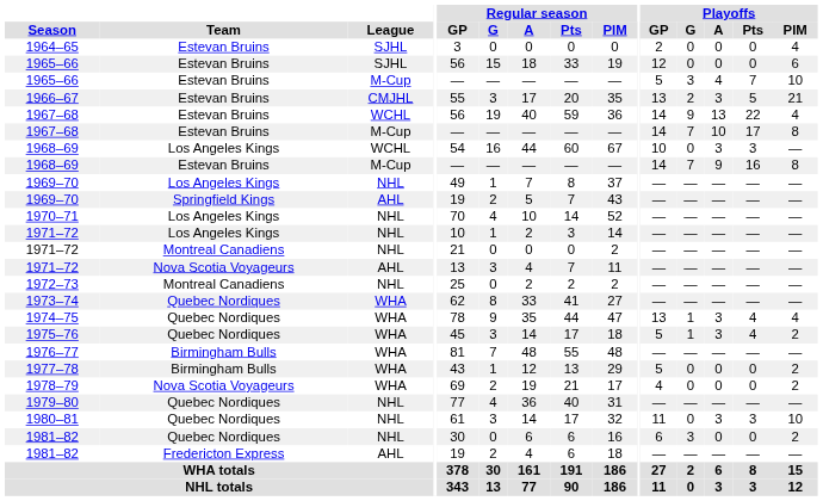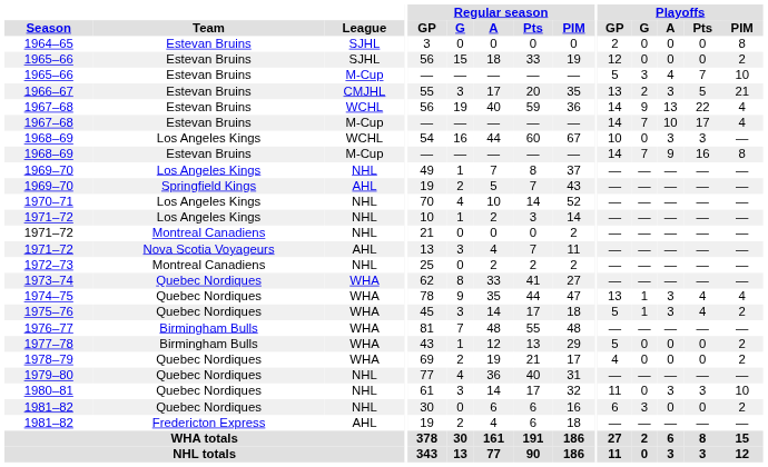1964–65 | Playoffs / PIM: 4 -> 8
1965–66 / SJHL | Playoffs / PIM: 6 -> 2
1967–68 / M-Cup | Playoffs / PIM: 8 -> 4
1978–79 | Team: Nova Scotia Voyageurs -> Quebec Nordiques
